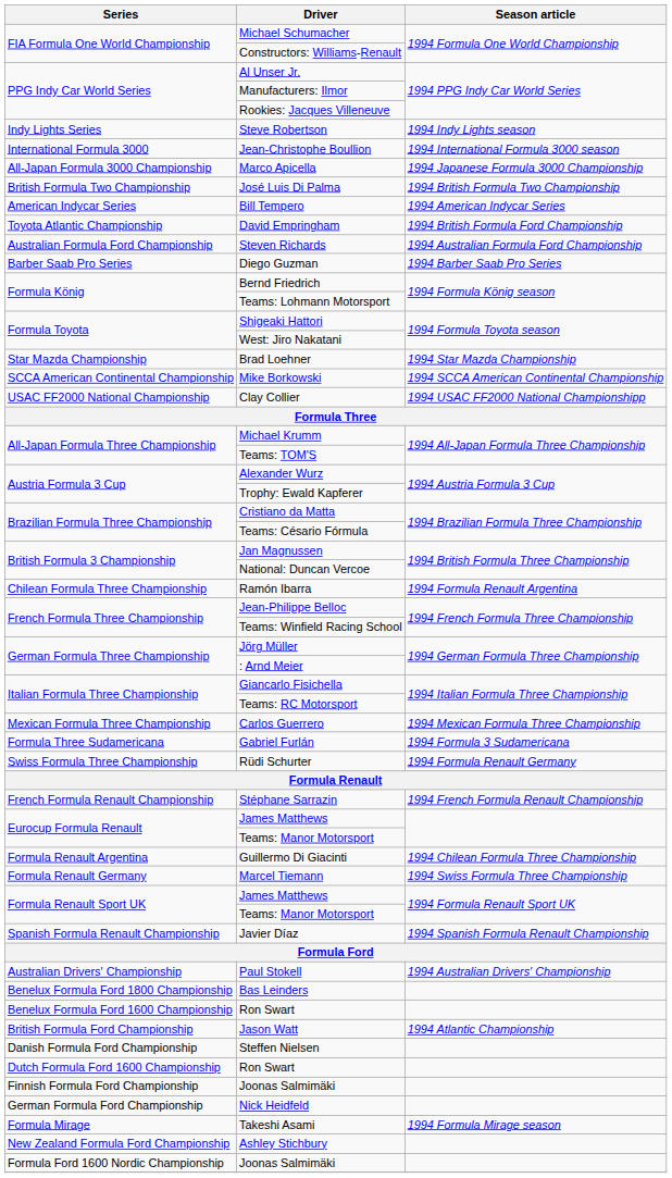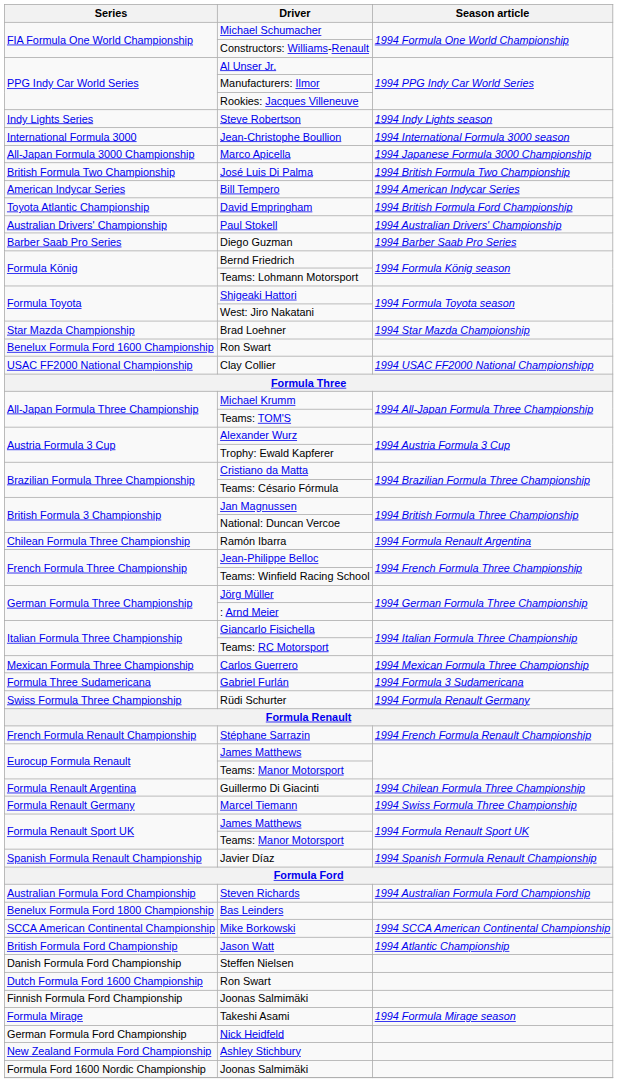rows swapped: Paul Stokell <-> Steven Richards
rows swapped: Mike Borkowski <-> Benelux Formula Ford 1600 Championship / Ron Swart
rows swapped: Takeshi Asami <-> Nick Heidfeld
